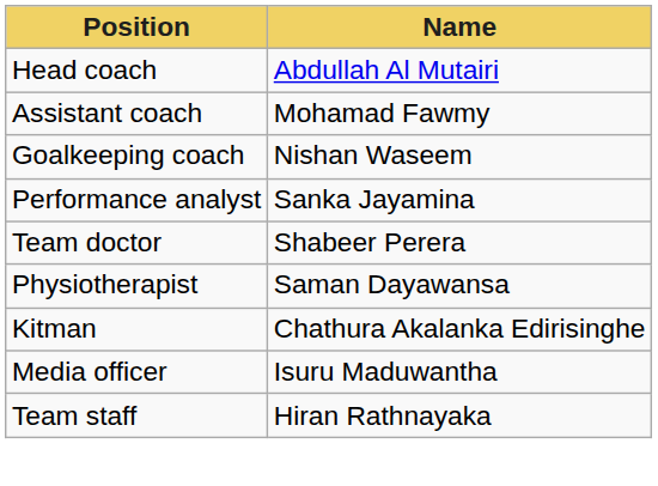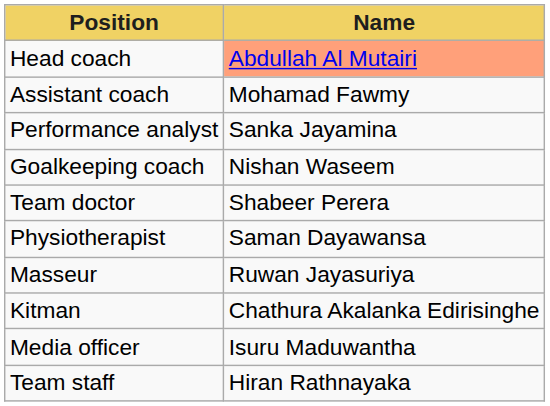Head coach | Name: no background -> lightsalmon background
rows swapped: Goalkeeping coach <-> Performance analyst
+ row: Masseur | Ruwan Jayasuriya
